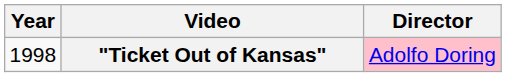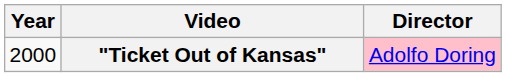"Ticket Out of Kansas" | Year: 1998 -> 2000
